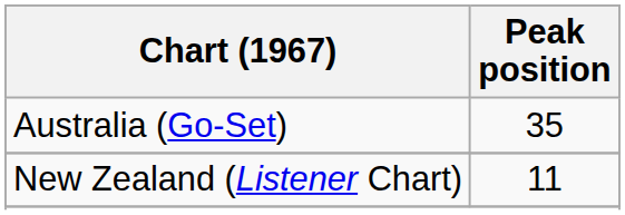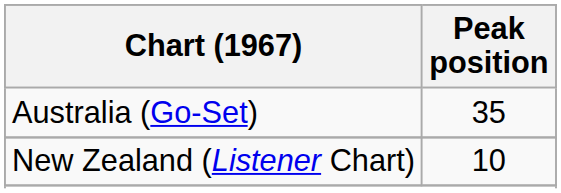New Zealand (Listener Chart) | Peak position: 11 -> 10
